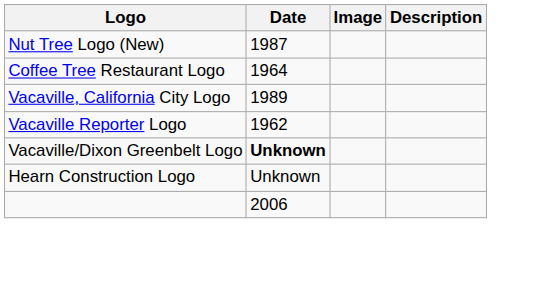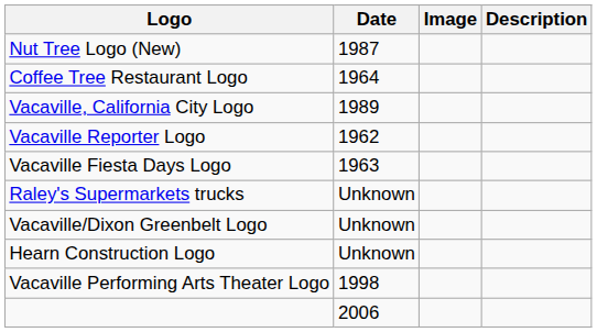+ row: Vacaville Fiesta Days Logo | 1963
+ row: Raley's Supermarkets trucks | Unknown
Vacaville/Dixon Greenbelt Logo | Date: bold -> normal
+ row: Vacaville Performing Arts Theater Logo | 1998
